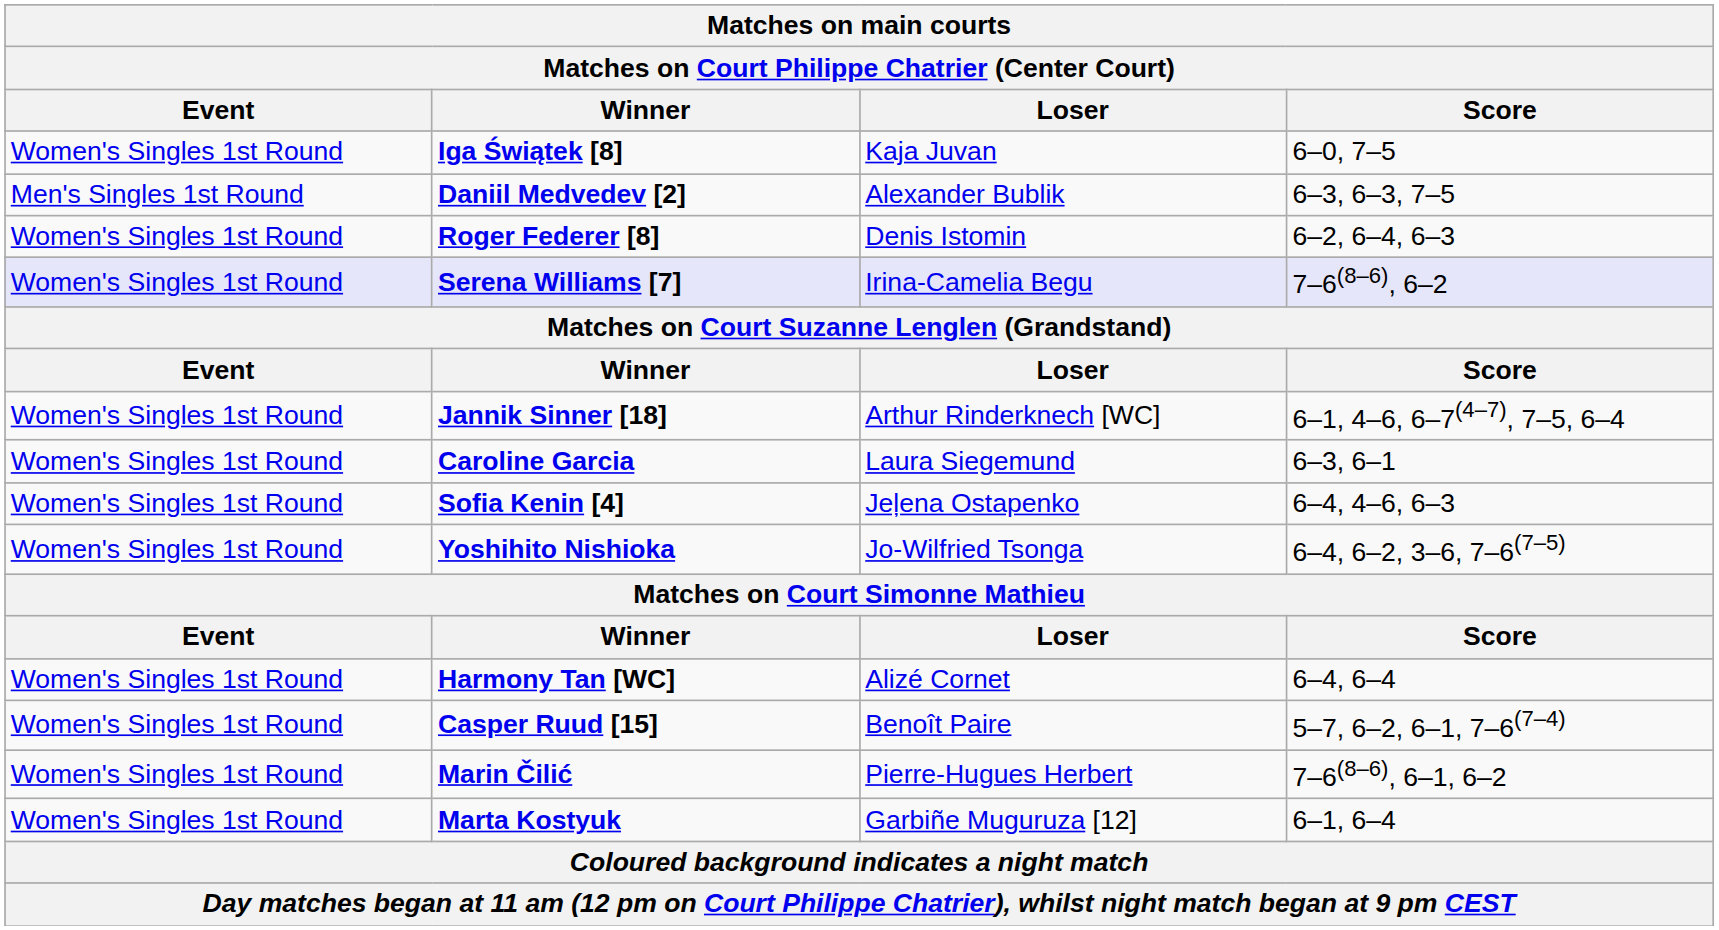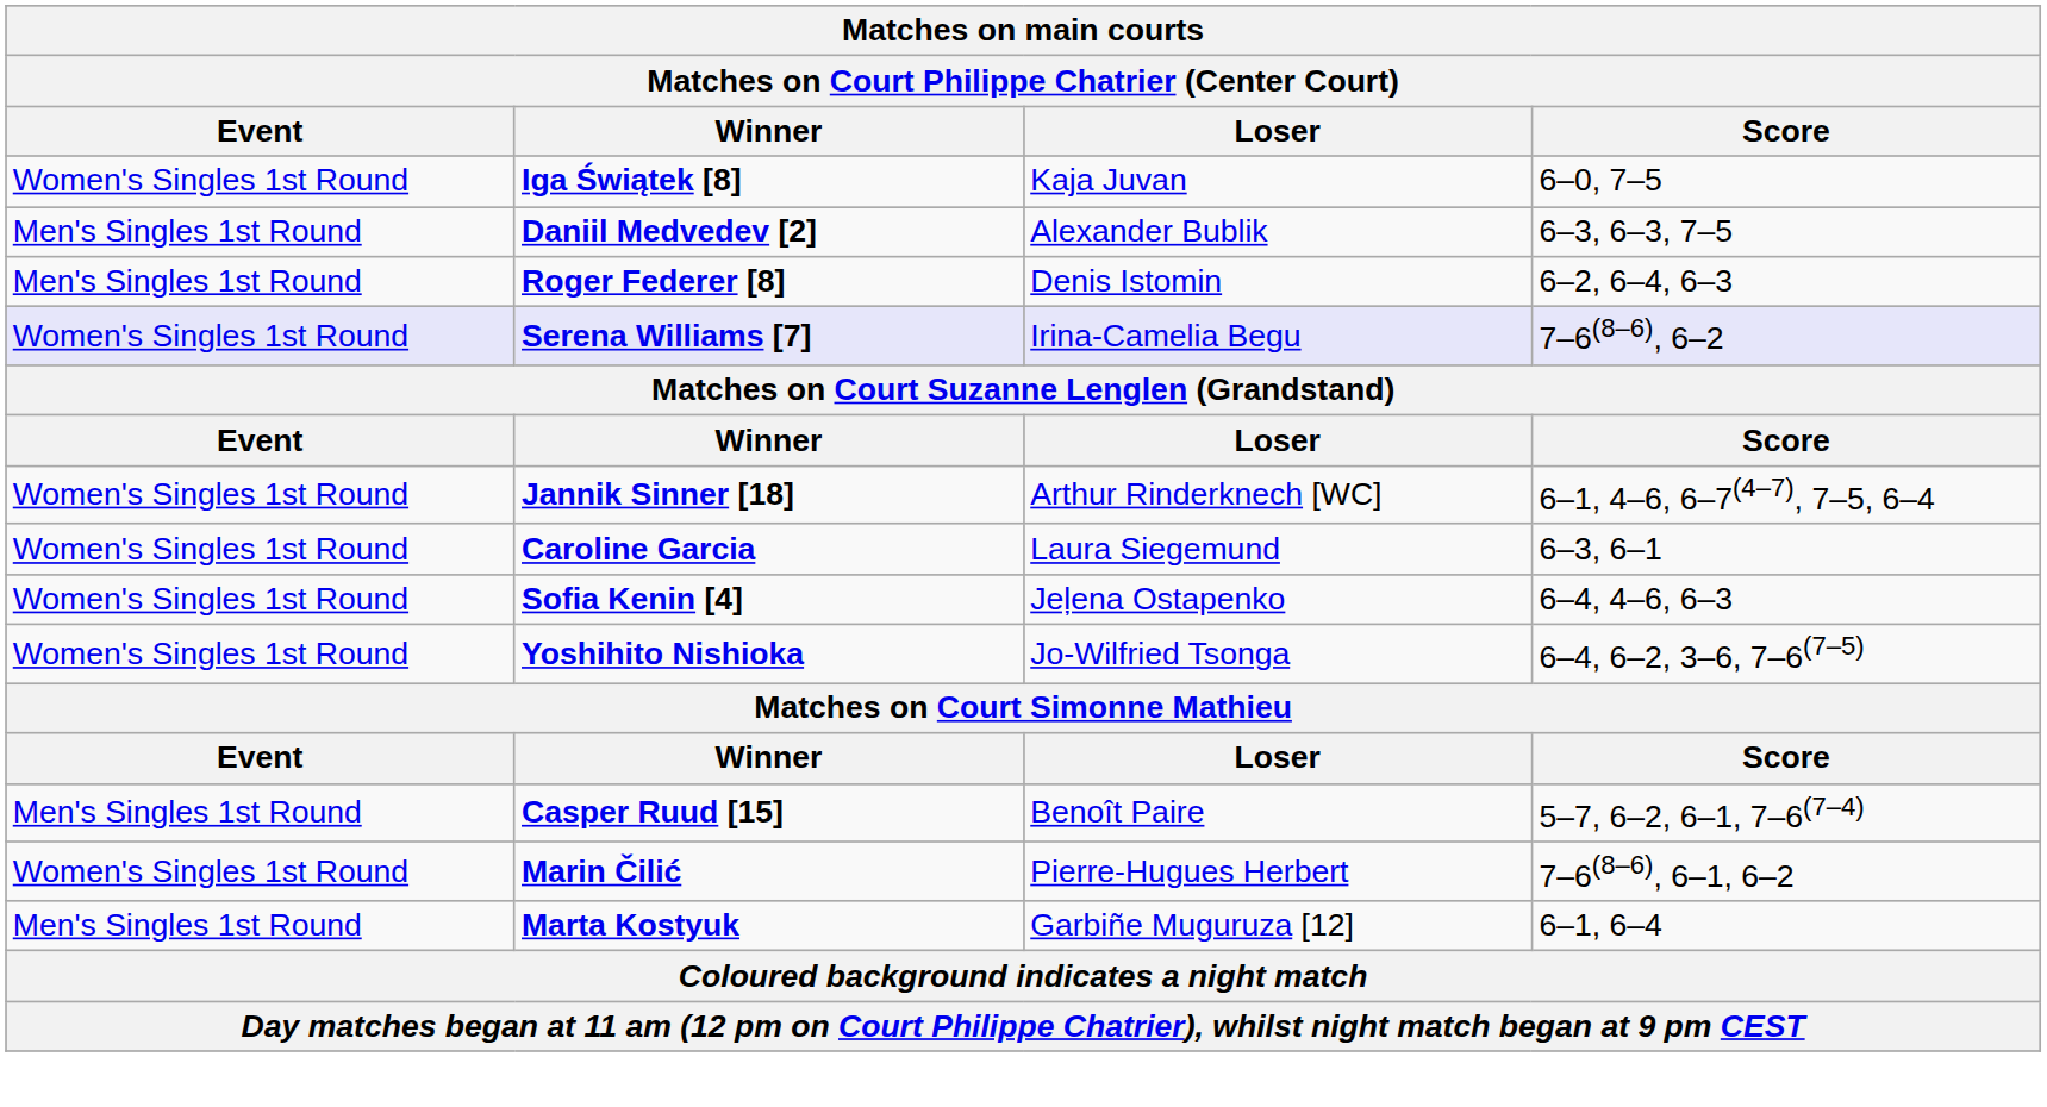Roger Federer [8] | Event: Women's Singles 1st Round -> Men's Singles 1st Round
- row: Women's Singles 1st Round | Harmony Tan [WC] | Alizé Cornet | 6–4, 6–4
Casper Ruud [15] | Event: Women's Singles 1st Round -> Men's Singles 1st Round
Marta Kostyuk | Event: Women's Singles 1st Round -> Men's Singles 1st Round
